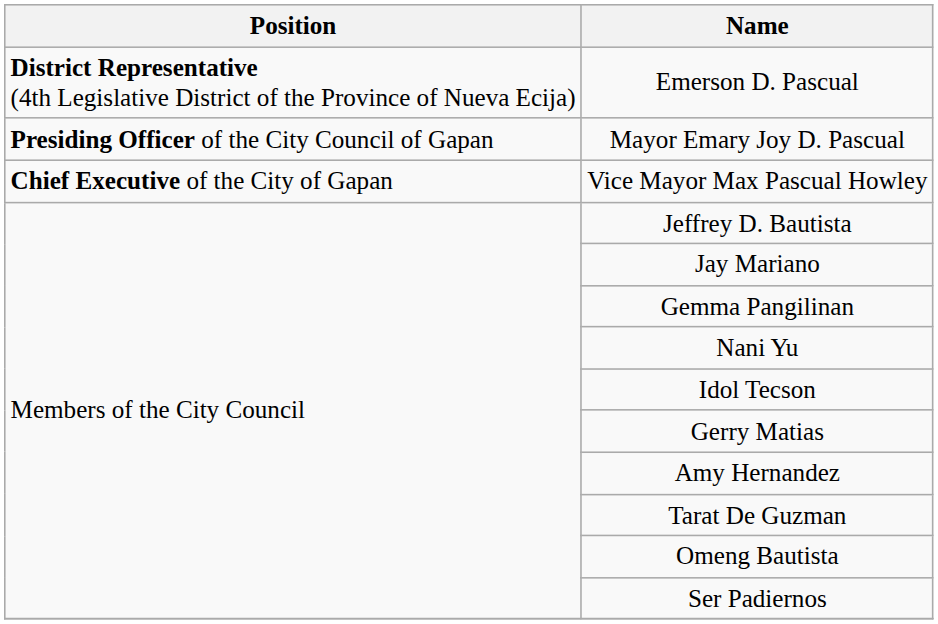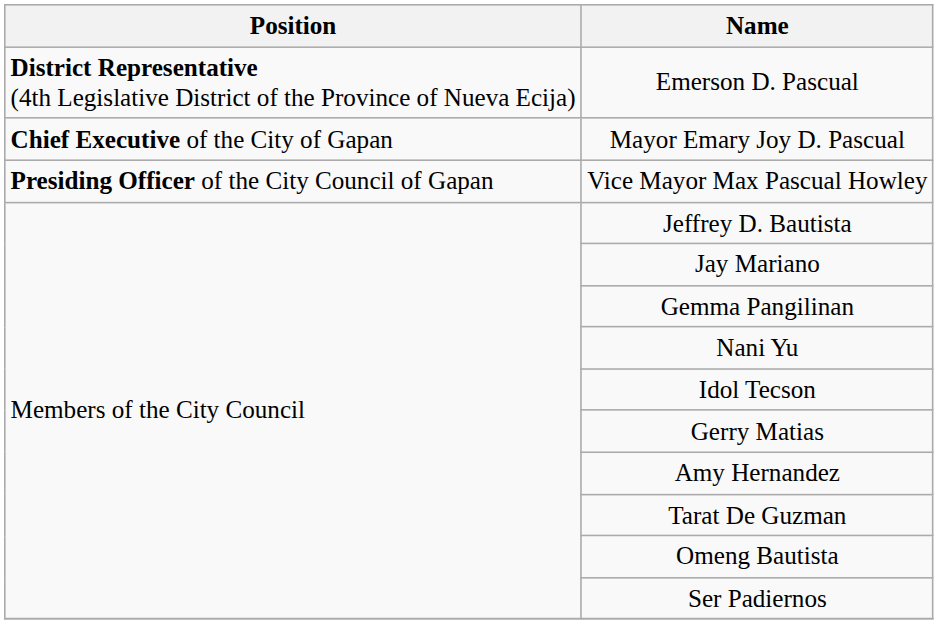Mayor Emary Joy D. Pascual | Position: Presiding Officer of the City Council of Gapan -> Chief Executive of the City of Gapan
Vice Mayor Max Pascual Howley | Position: Chief Executive of the City of Gapan -> Presiding Officer of the City Council of Gapan
